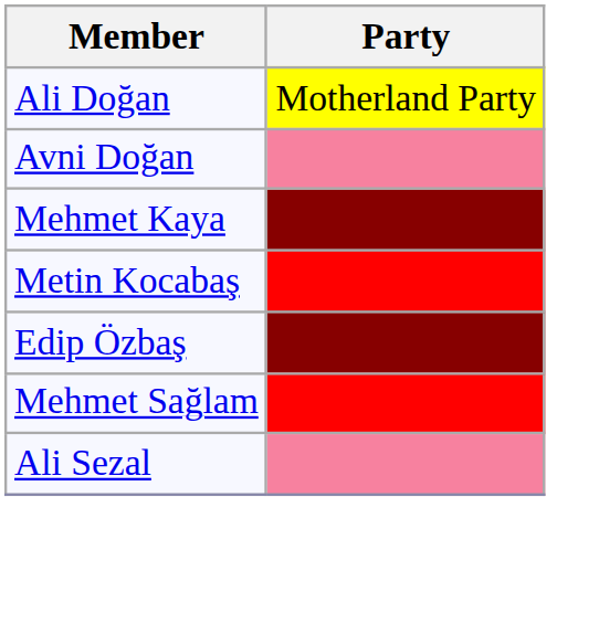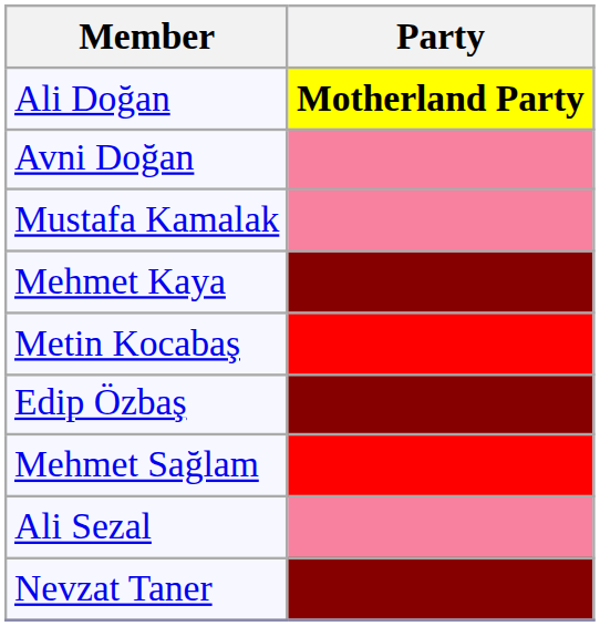Ali Doğan | Party: normal -> bold
+ row: Mustafa Kamalak
+ row: Nevzat Taner
